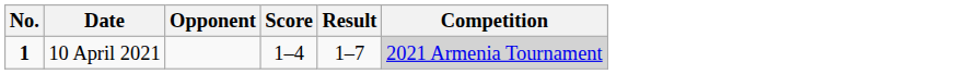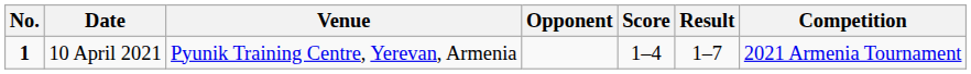+ column: Venue | Pyunik Training Centre, Yerevan, Armenia
10 April 2021 | Competition: lightgrey background -> no background
